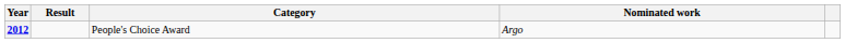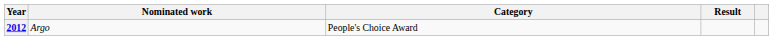columns swapped: Nominated work <-> Result
